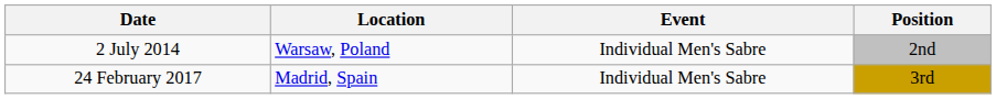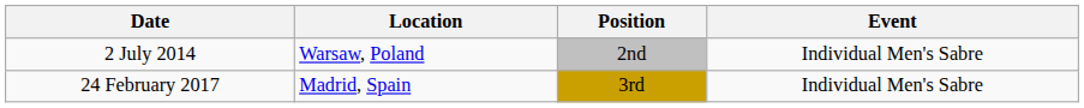columns swapped: Event <-> Position
